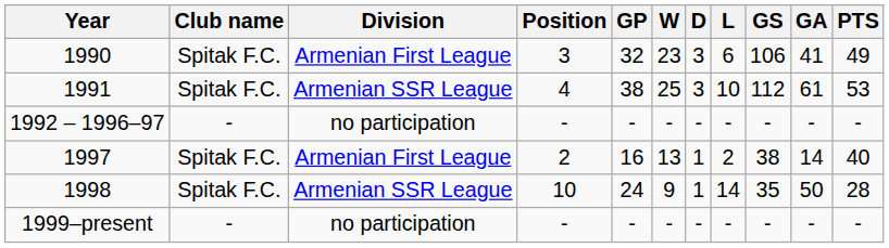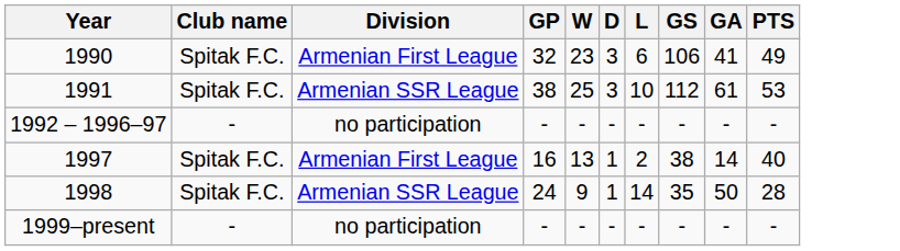- column: Position | 3 | 4 | - | 2 | 10 | -
